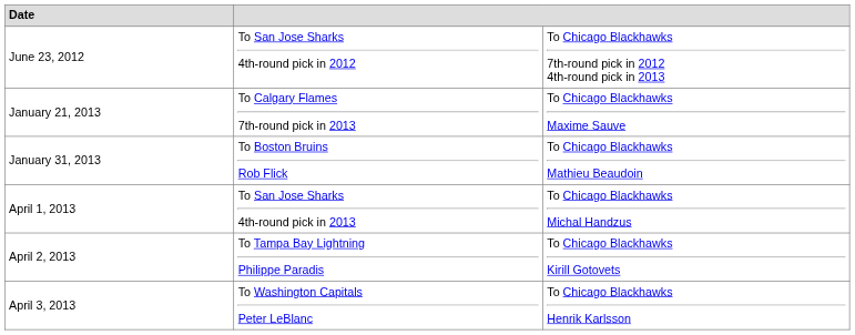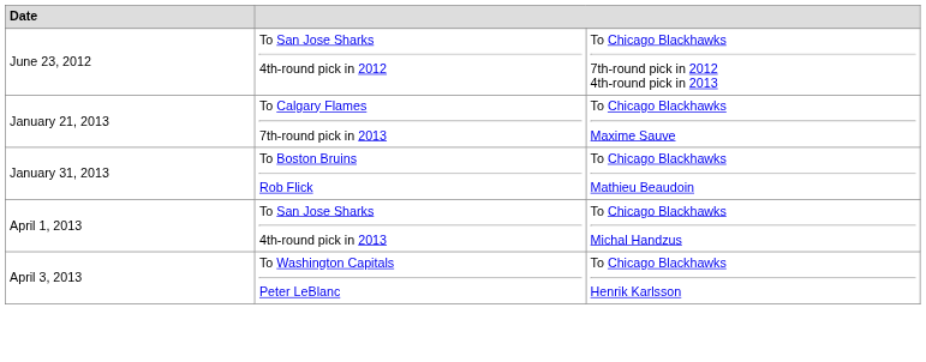- row: April 2, 2013 | To Tampa Bay Lightning Philippe Paradis | To Chicago Blackhawks Kirill Gotovets
